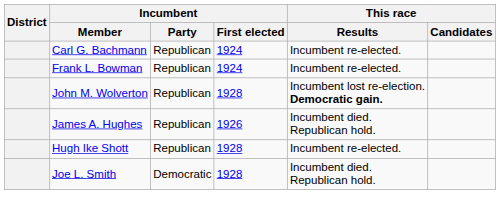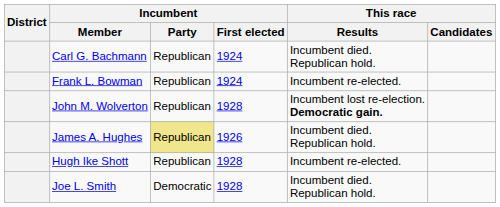Carl G. Bachmann | This race / Results: Incumbent re-elected. -> Incumbent died. Republican hold.
James A. Hughes | Incumbent / Party: no background -> khaki background
